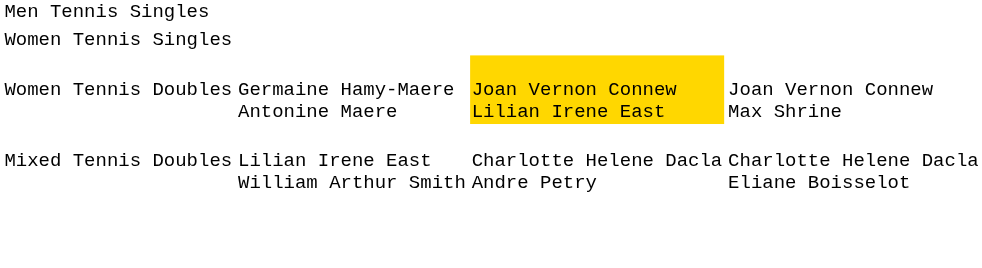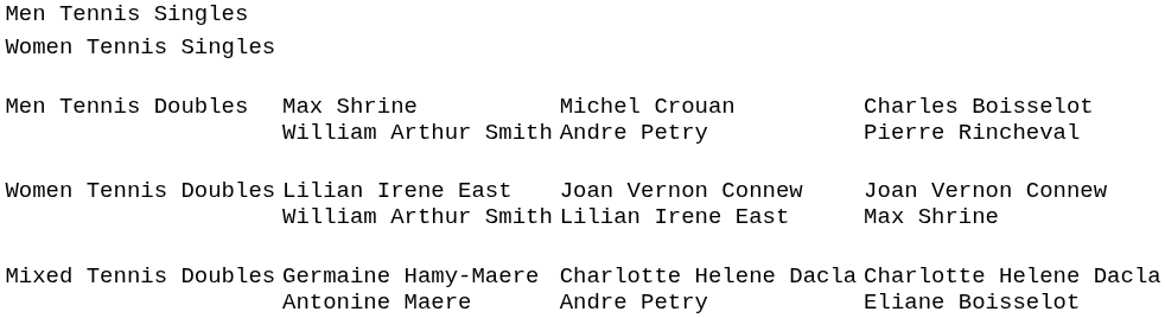+ row: Men Tennis Doubles | Max Shrine William Arthur Smith | Michel Crouan Andre Petry | Charles Boisselot Pierre Rincheval
Women Tennis Doubles | column 2: Germaine Hamy-Maere Antonine Maere -> Lilian Irene East William Arthur Smith
Women Tennis Doubles | column 3: gold background -> no background
Mixed Tennis Doubles | column 2: Lilian Irene East William Arthur Smith -> Germaine Hamy-Maere Antonine Maere
